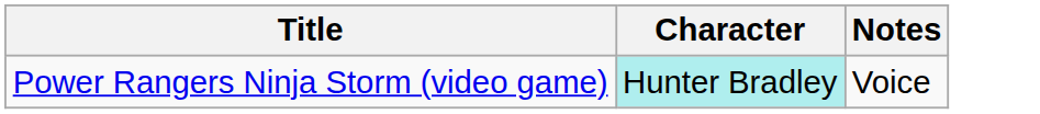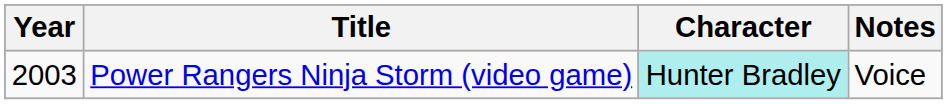+ column: Year | 2003
